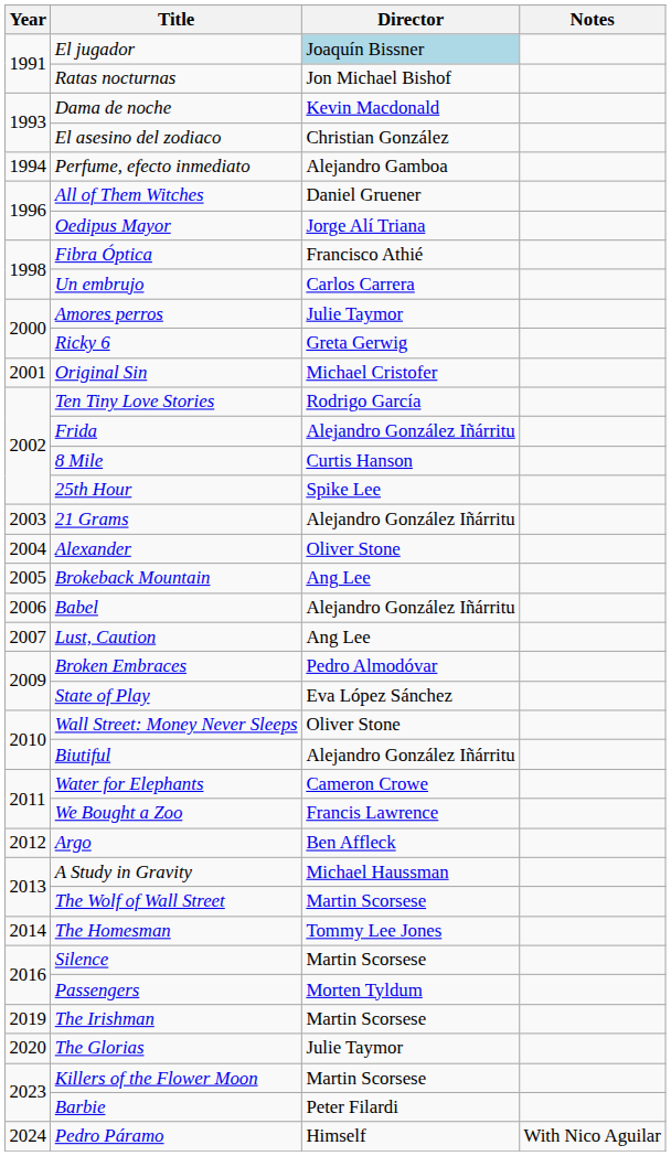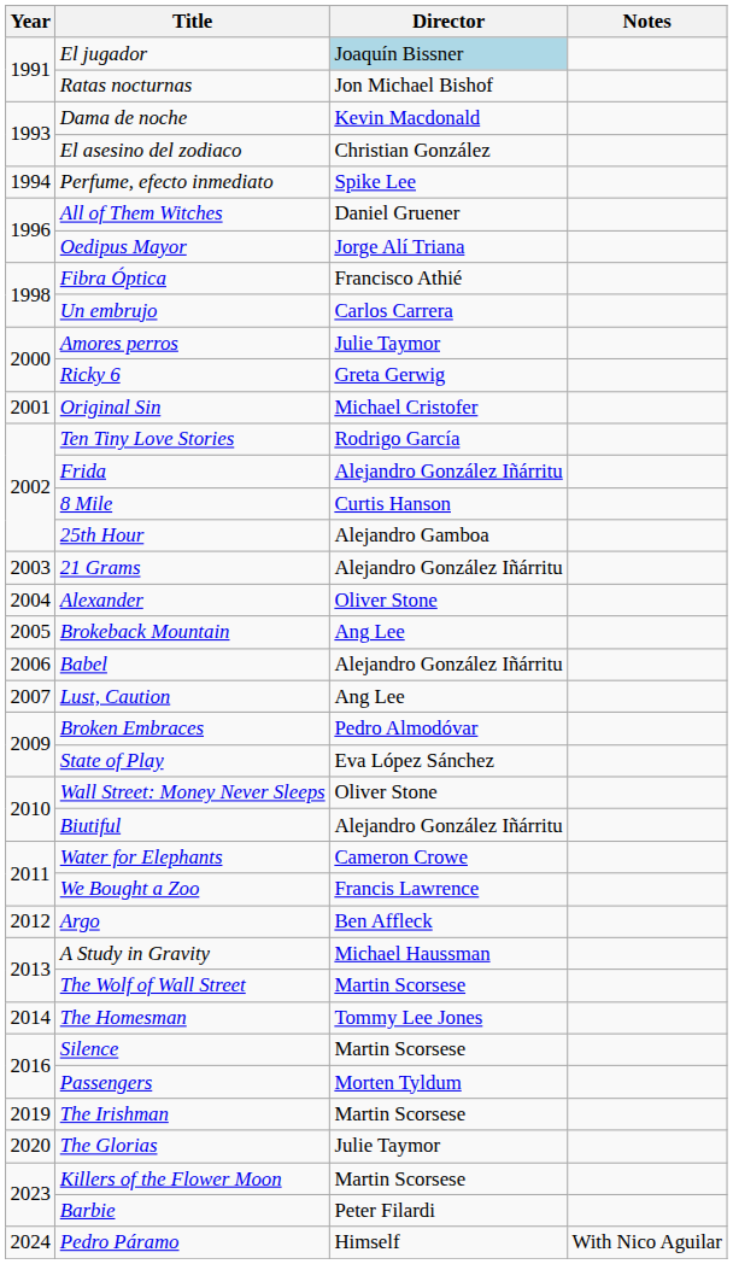Perfume, efecto inmediato | Director: Alejandro Gamboa -> Spike Lee
25th Hour | Director: Spike Lee -> Alejandro Gamboa
